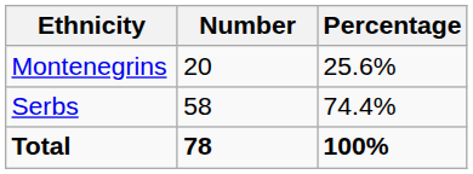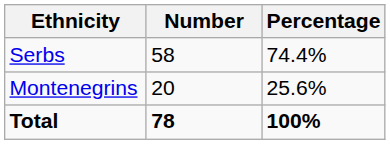rows swapped: Serbs <-> Montenegrins
